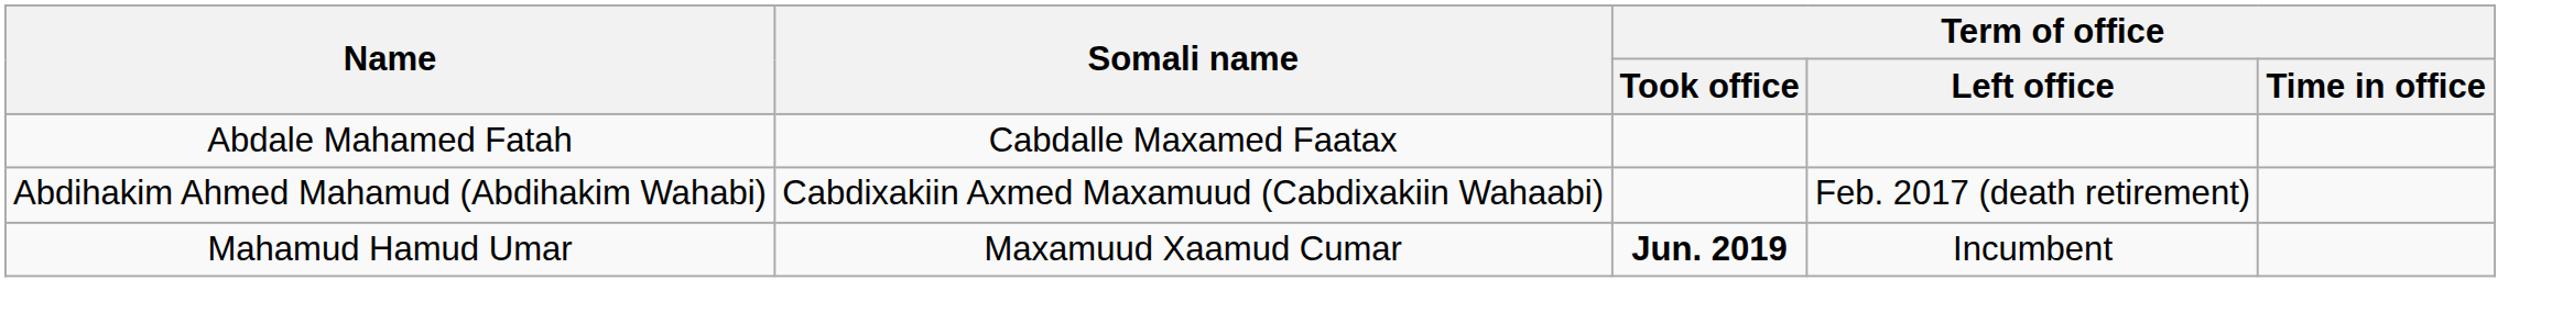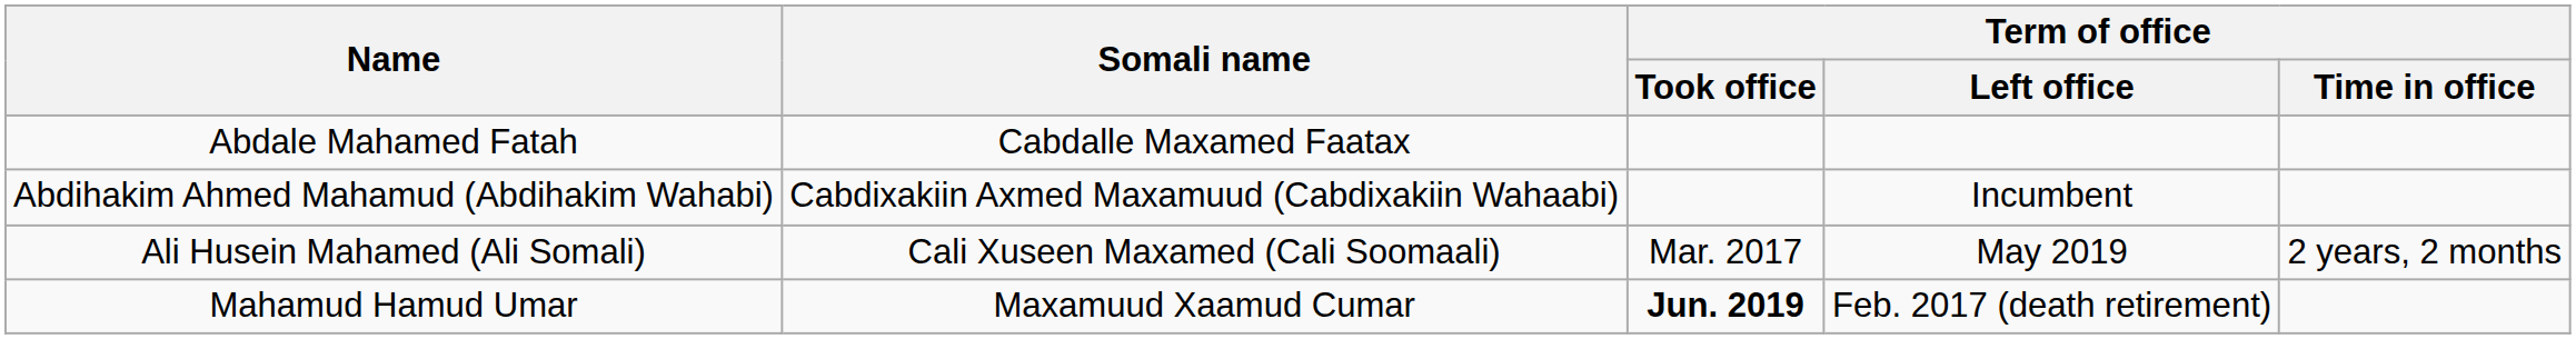Abdihakim Ahmed Mahamud (Abdihakim Wahabi) | Term of office / Left office: Feb. 2017 (death retirement) -> Incumbent
+ row: Ali Husein Mahamed (Ali Somali) | Cali Xuseen Maxamed (Cali Soomaali) | Mar. 2017 | May 2019 | 2 years, 2 months
Mahamud Hamud Umar | Term of office / Left office: Incumbent -> Feb. 2017 (death retirement)
